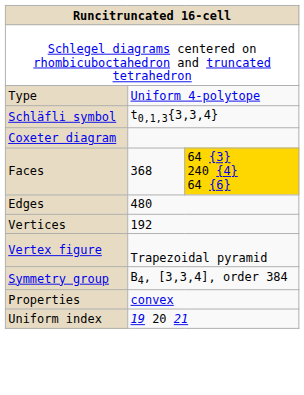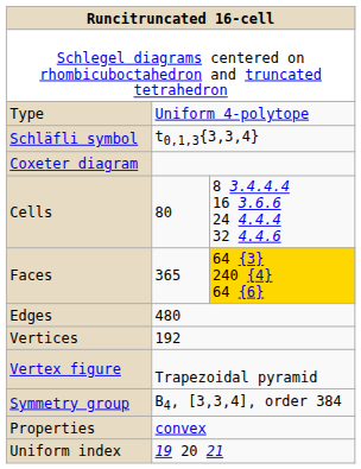+ row: Cells | 80 | 8 3.4.4.4 16 3.6.6 24 4.4.4 32 4.4.6
Faces | column 2: 368 -> 365
